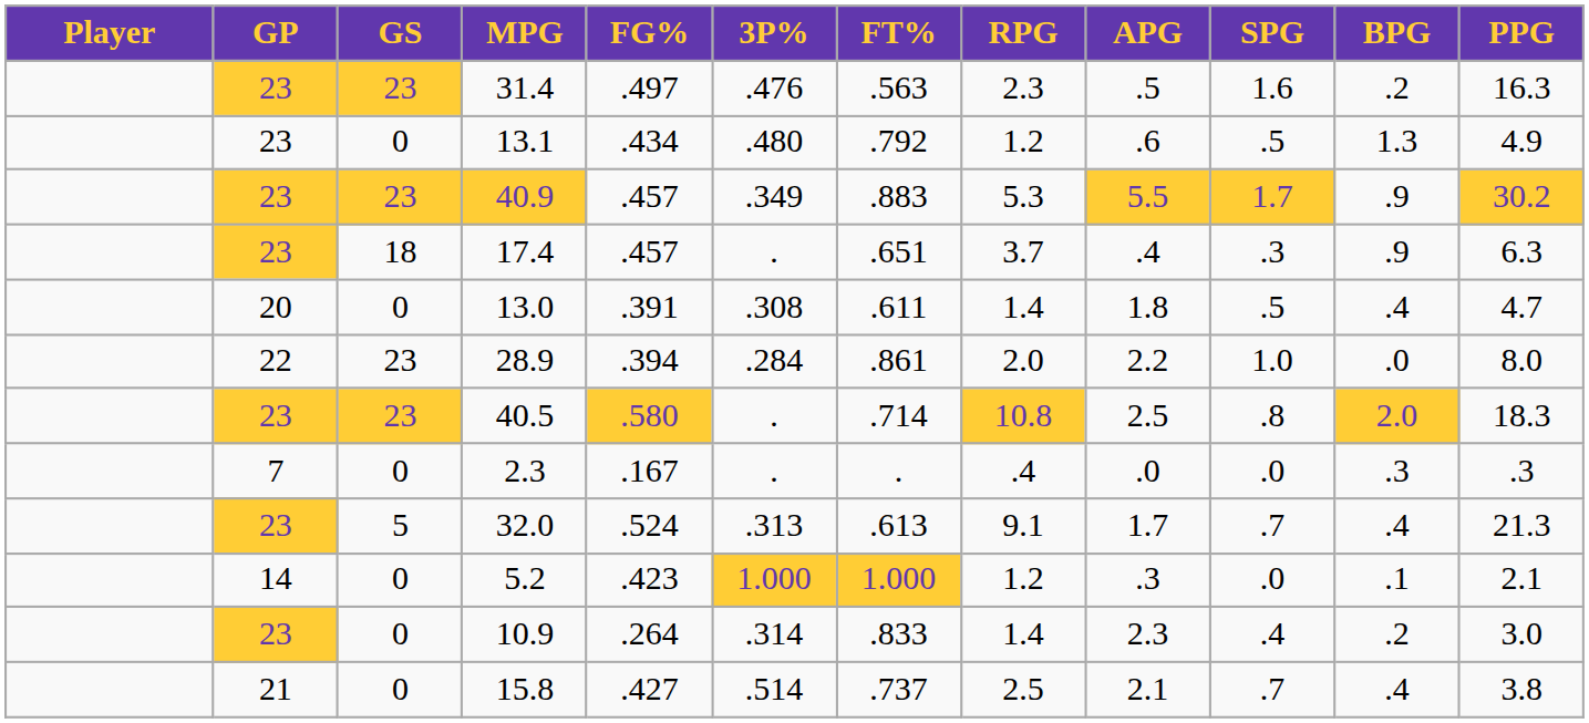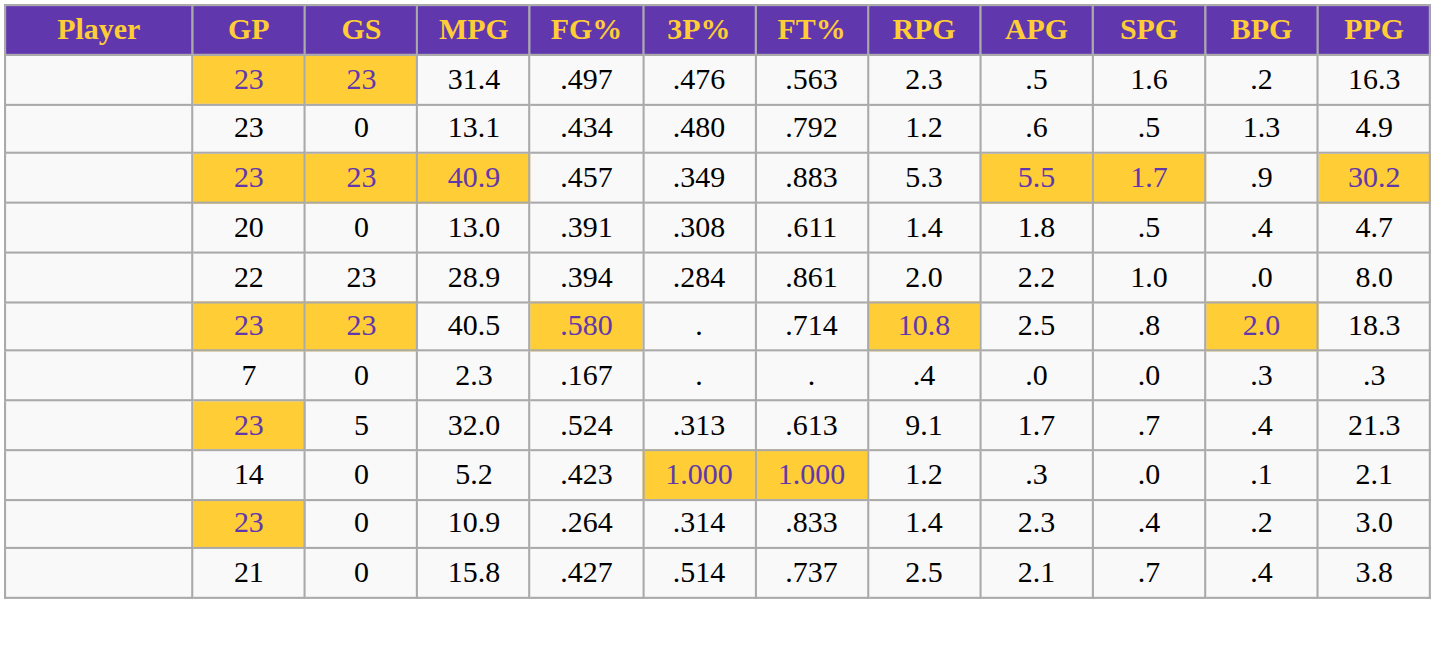- row: 23 | 18 | 17.4 | .457 | . | .651 | 3.7 | .4 | .3 | .9 | 6.3
